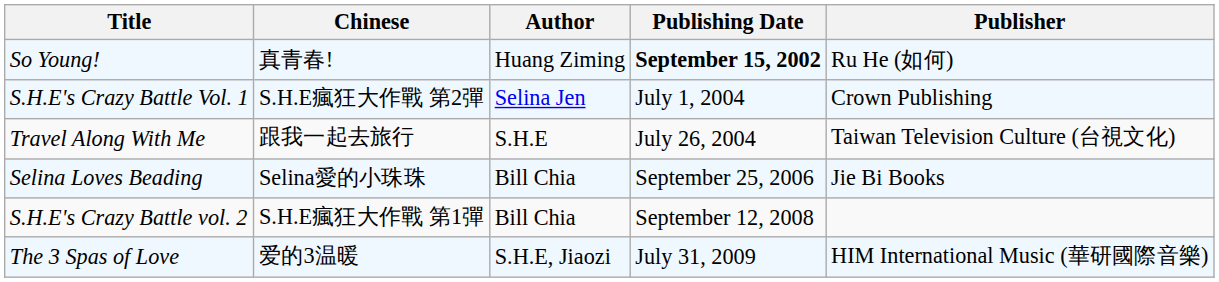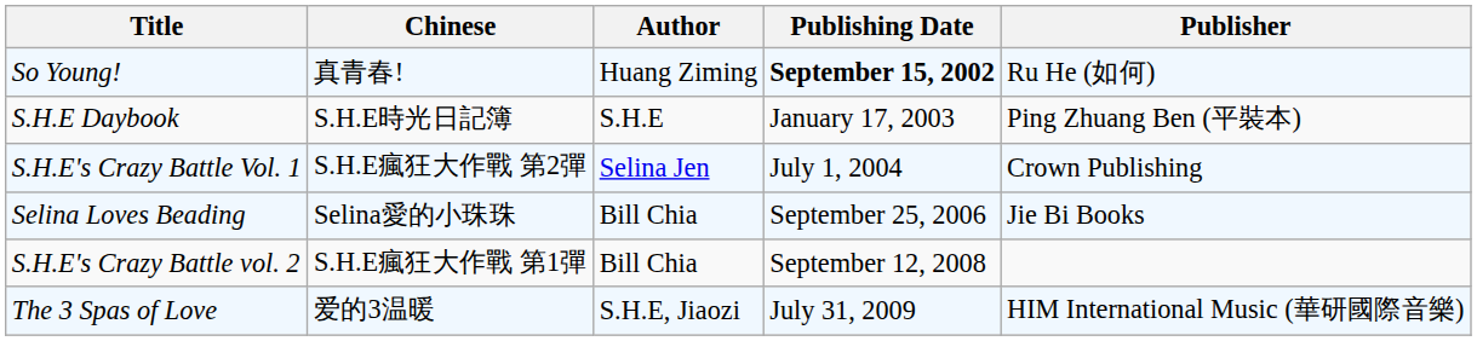+ row: S.H.E Daybook | S.H.E時光日記簿 | S.H.E | January 17, 2003 | Ping Zhuang Ben (平裝本)
- row: Travel Along With Me | 跟我一起去旅行 | S.H.E | July 26, 2004 | Taiwan Television Culture (台視文化)
